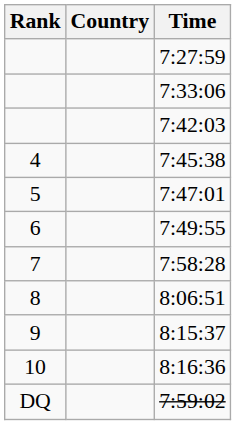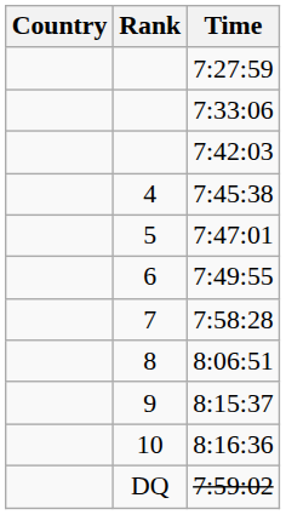columns swapped: Rank <-> Country
